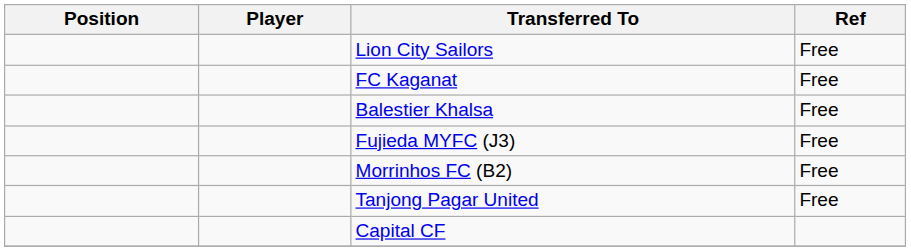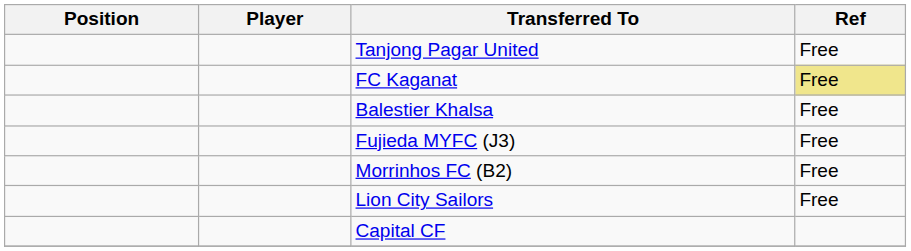rows swapped: Lion City Sailors <-> Tanjong Pagar United
FC Kaganat | Ref: no background -> khaki background
